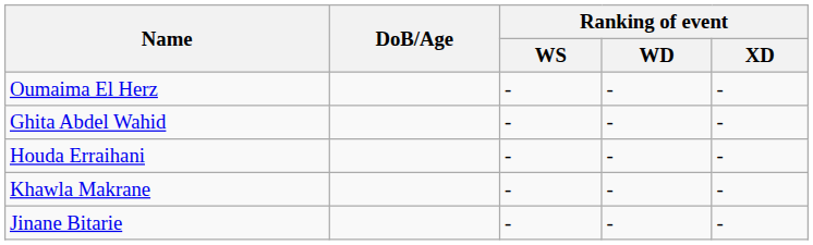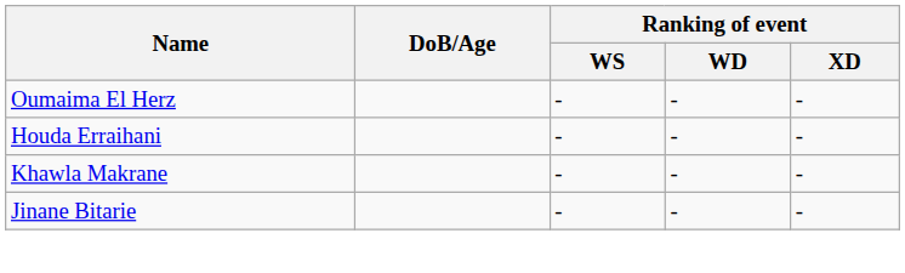- row: Ghita Abdel Wahid | - | - | -
